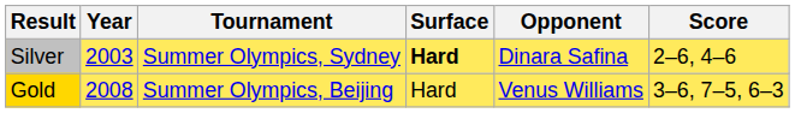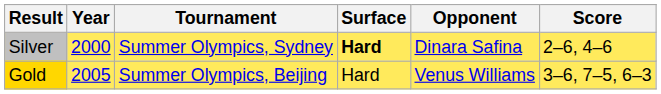Silver | Year: 2003 -> 2000
Gold | Year: 2008 -> 2005
